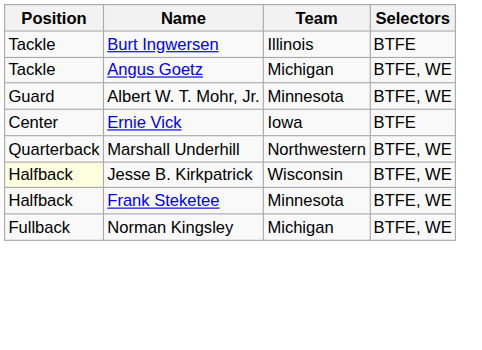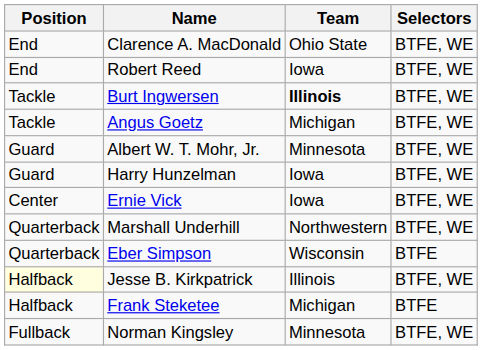+ row: End | Clarence A. MacDonald | Ohio State | BTFE, WE
+ row: End | Robert Reed | Iowa | BTFE, WE
Burt Ingwersen | Team: normal -> bold
Burt Ingwersen | Selectors: BTFE -> BTFE, WE
+ row: Guard | Harry Hunzelman | Iowa | BTFE, WE
Ernie Vick | Selectors: BTFE -> BTFE, WE
+ row: Quarterback | Eber Simpson | Wisconsin | BTFE
Jesse B. Kirkpatrick | Team: Wisconsin -> Illinois
Frank Steketee | Team: Minnesota -> Michigan
Frank Steketee | Selectors: BTFE, WE -> BTFE
Norman Kingsley | Team: Michigan -> Minnesota
